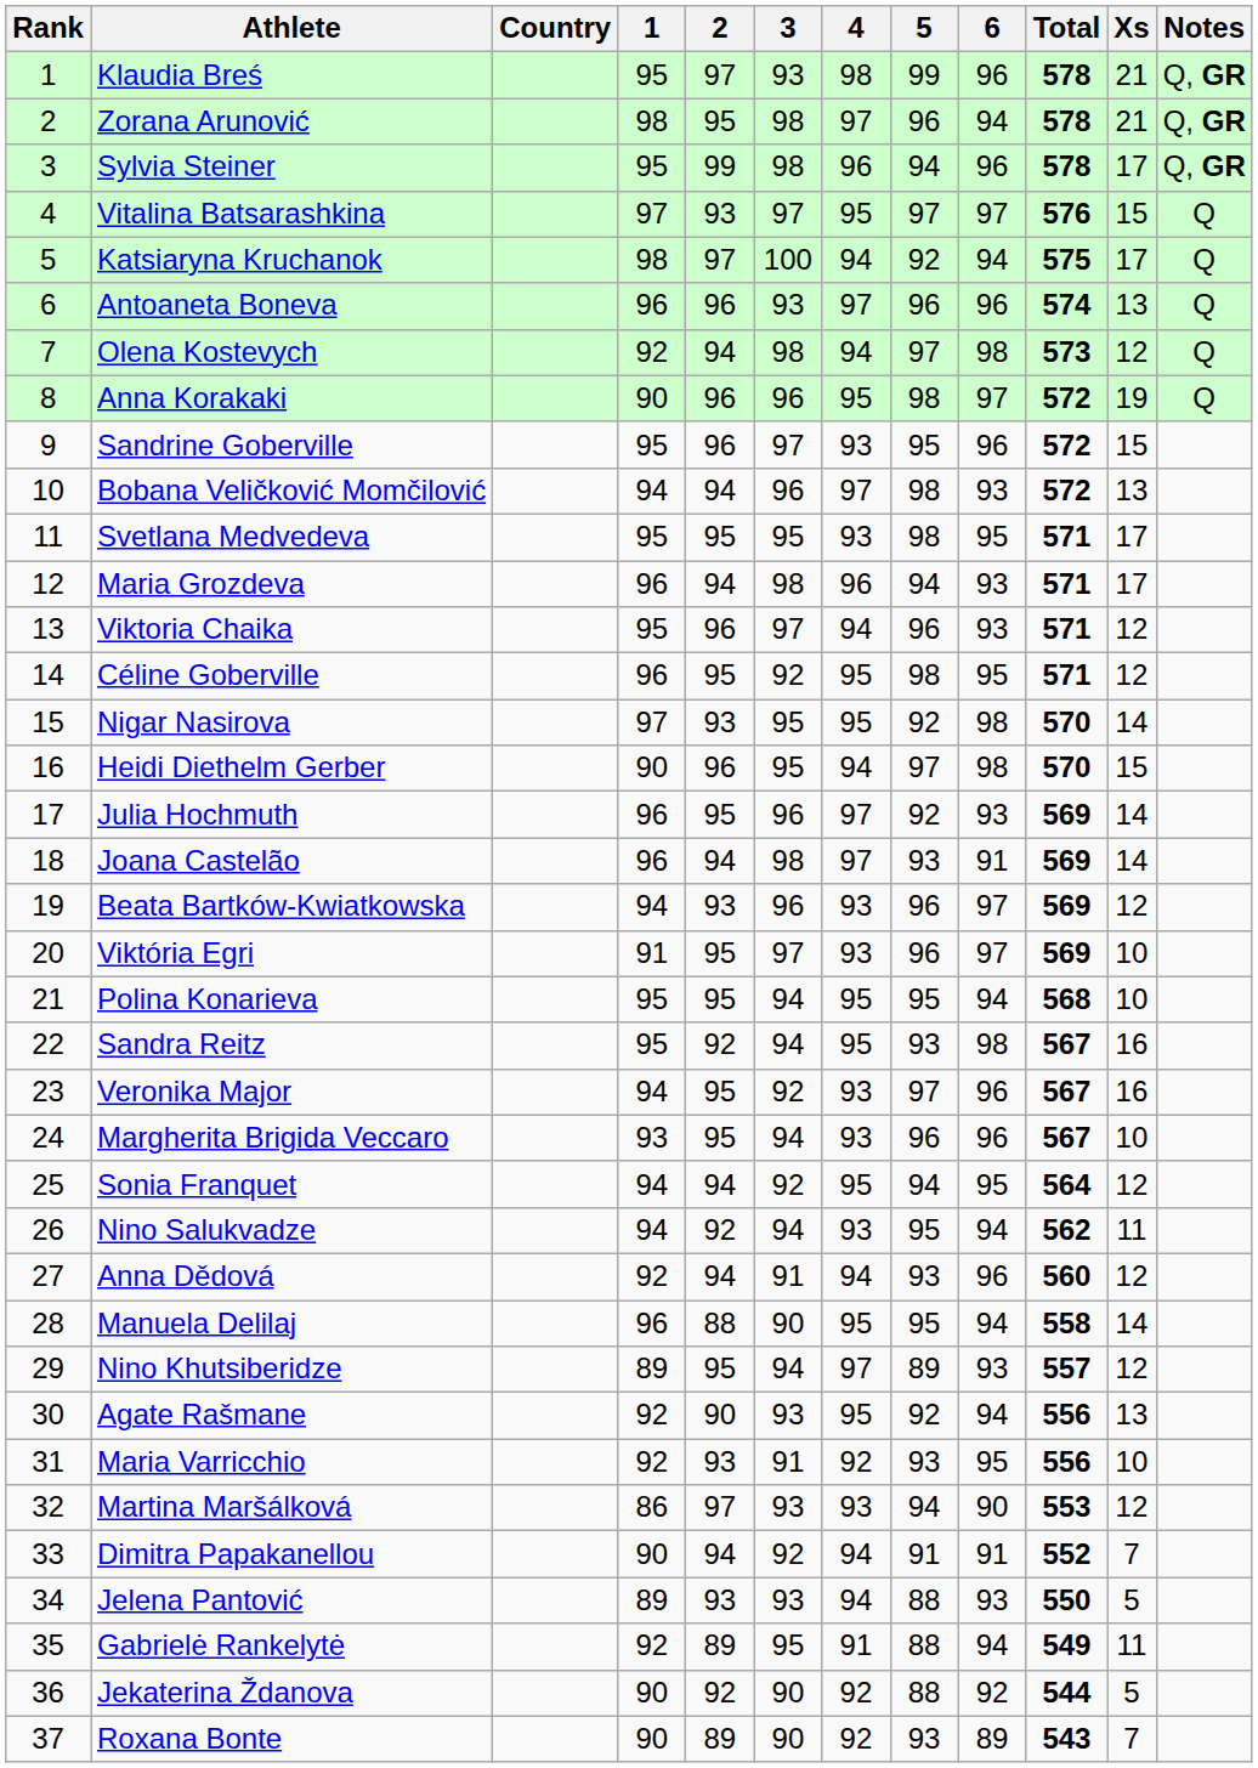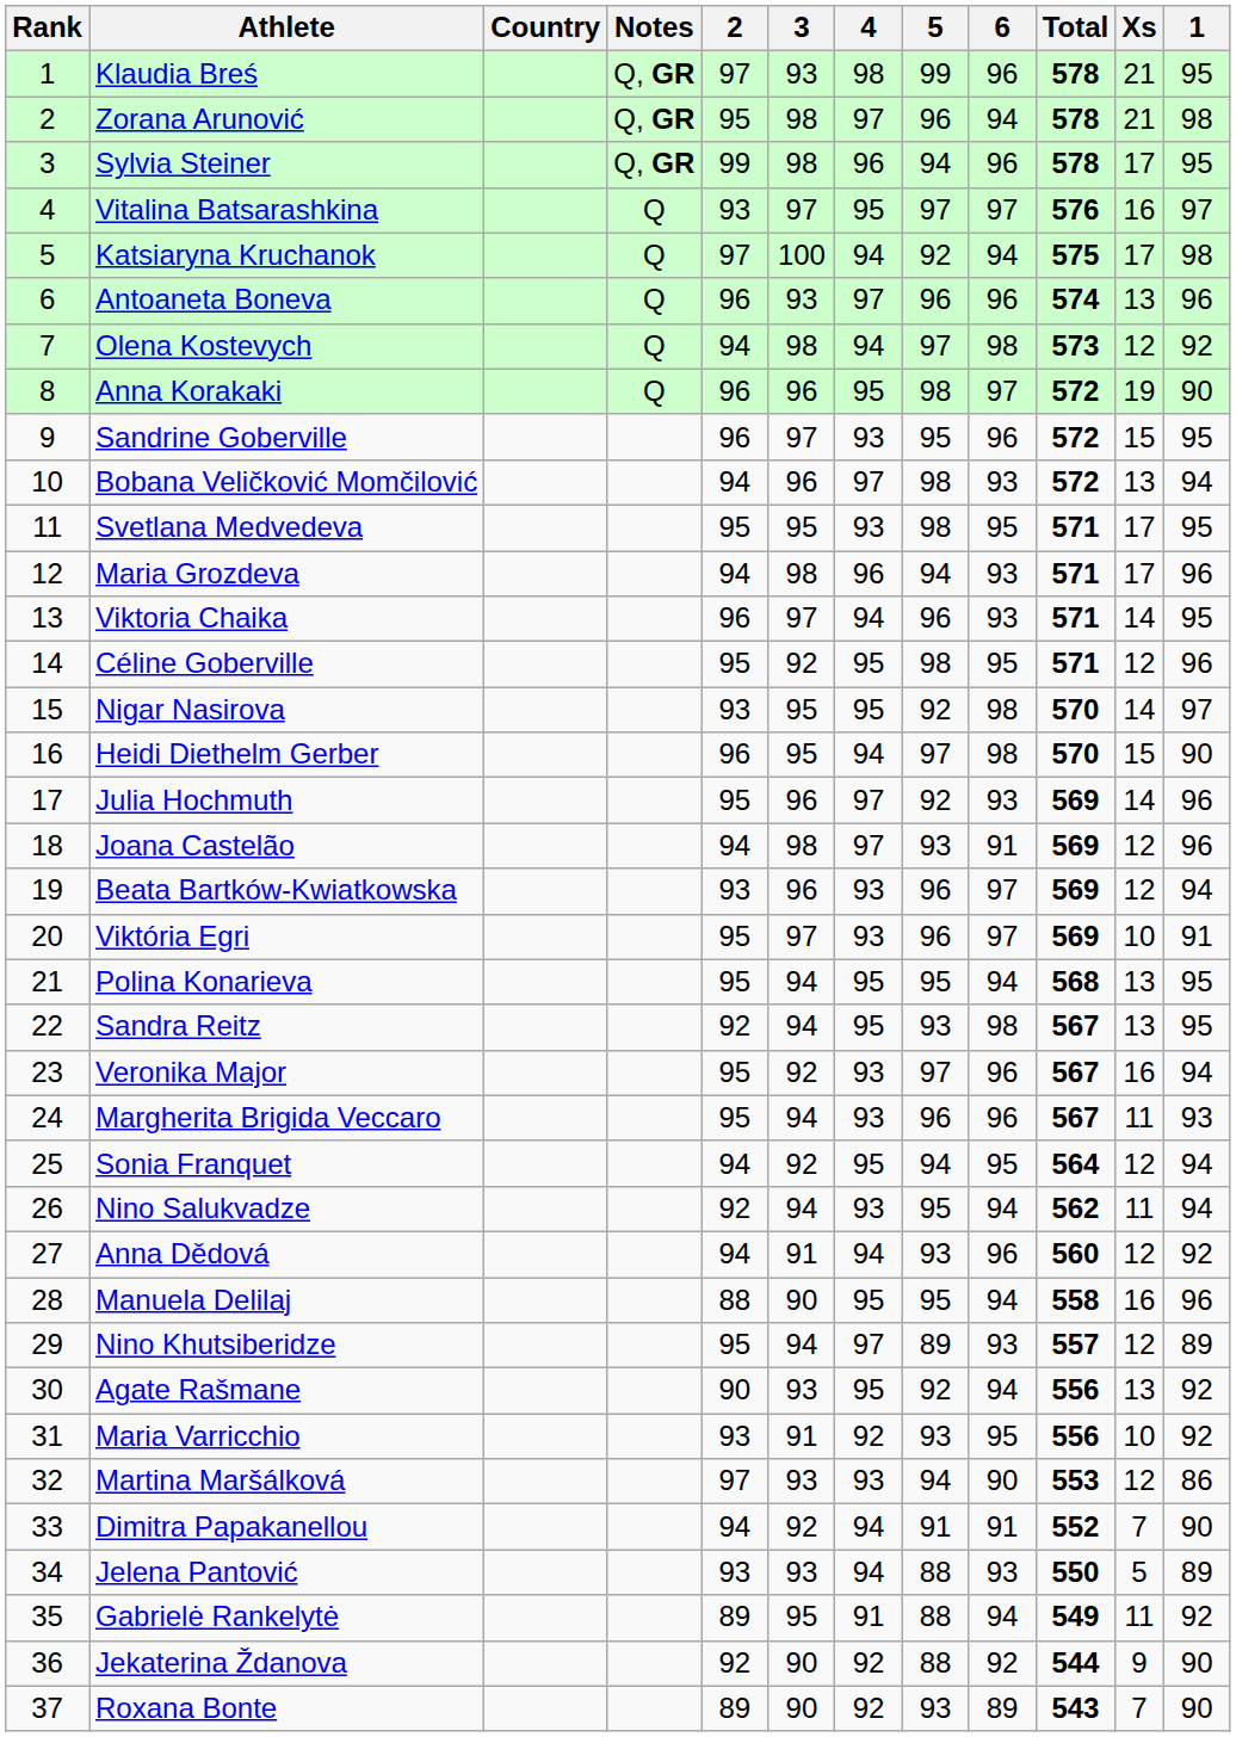columns swapped: 1 <-> Notes
Vitalina Batsarashkina | Xs: 15 -> 16
Viktoria Chaika | Xs: 12 -> 14
Joana Castelão | Xs: 14 -> 12
Polina Konarieva | Xs: 10 -> 13
Sandra Reitz | Xs: 16 -> 13
Margherita Brigida Veccaro | Xs: 10 -> 11
Manuela Delilaj | Xs: 14 -> 16
Jekaterina Ždanova | Xs: 5 -> 9
